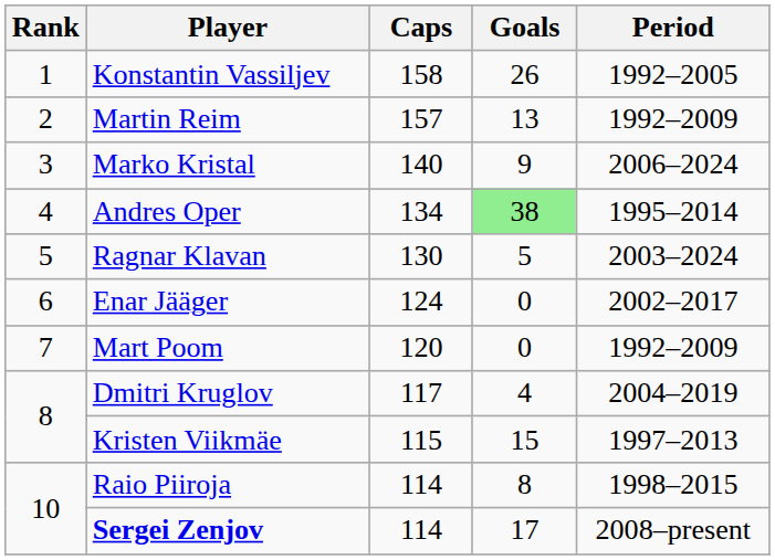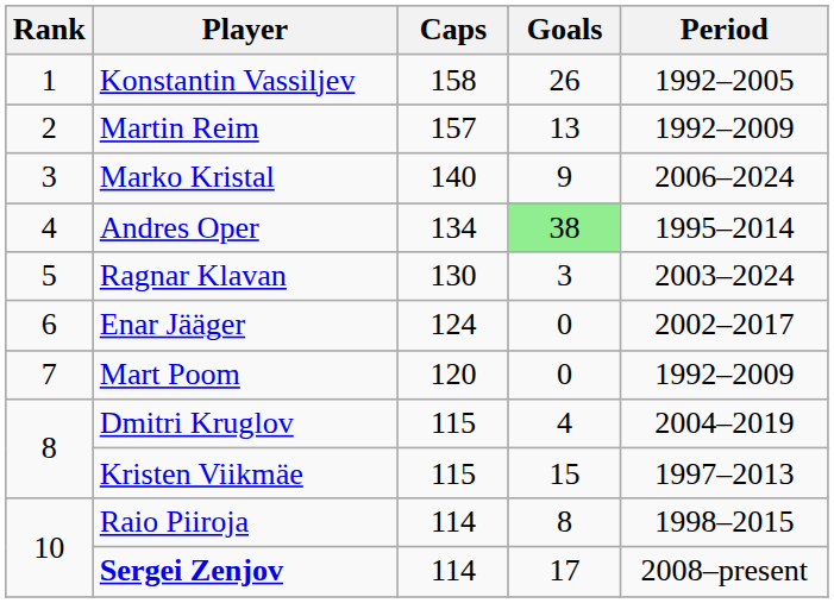Ragnar Klavan | Goals: 5 -> 3
Dmitri Kruglov | Caps: 117 -> 115
